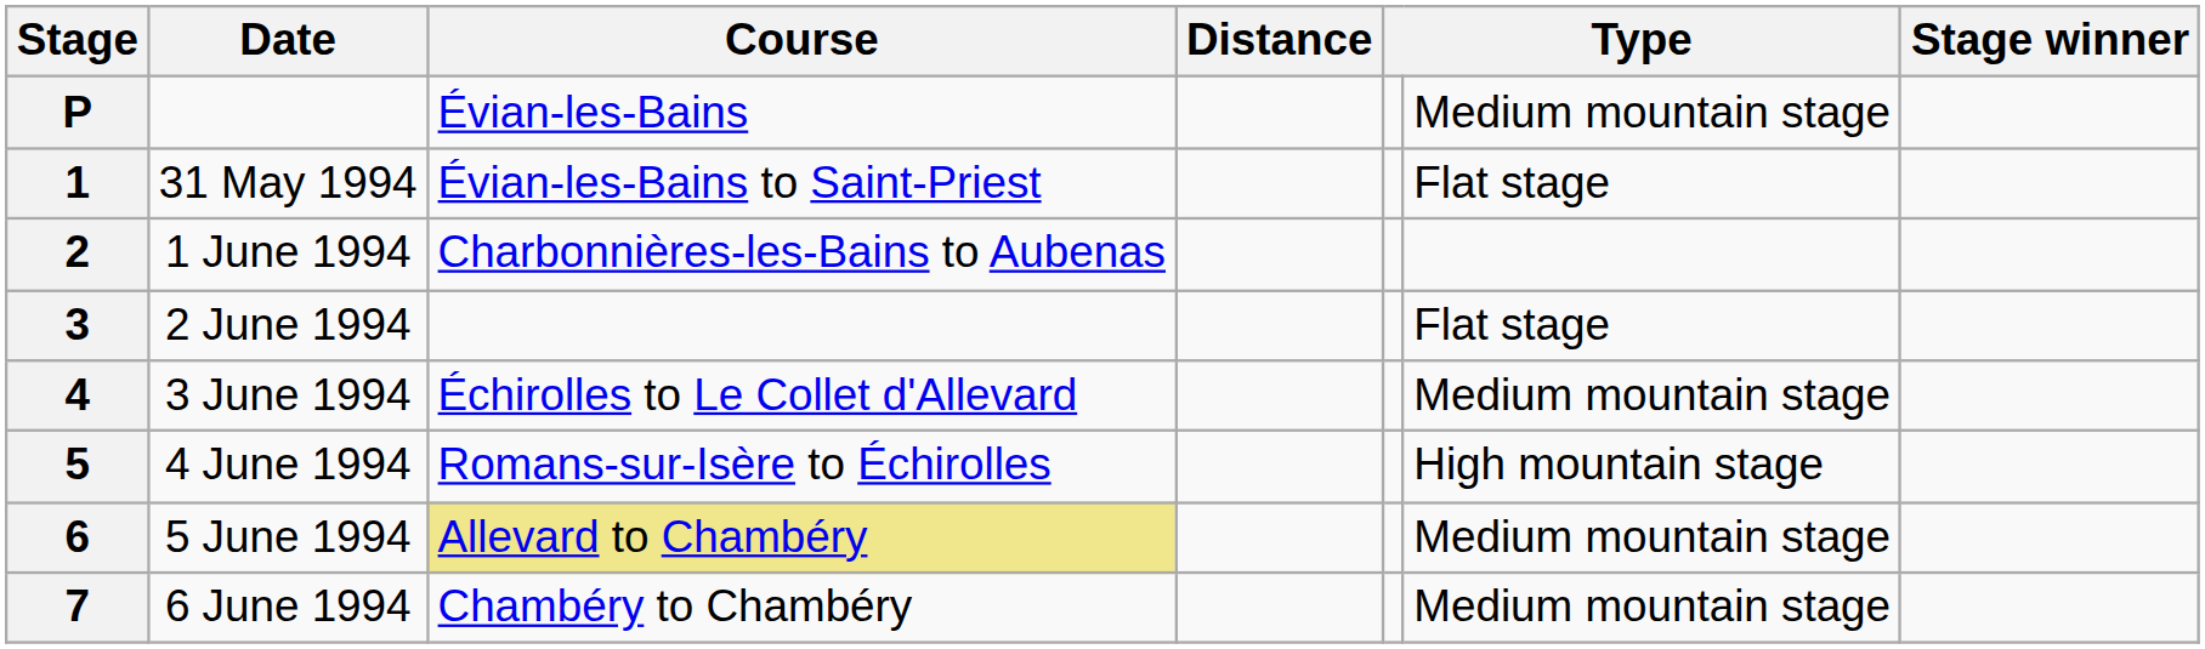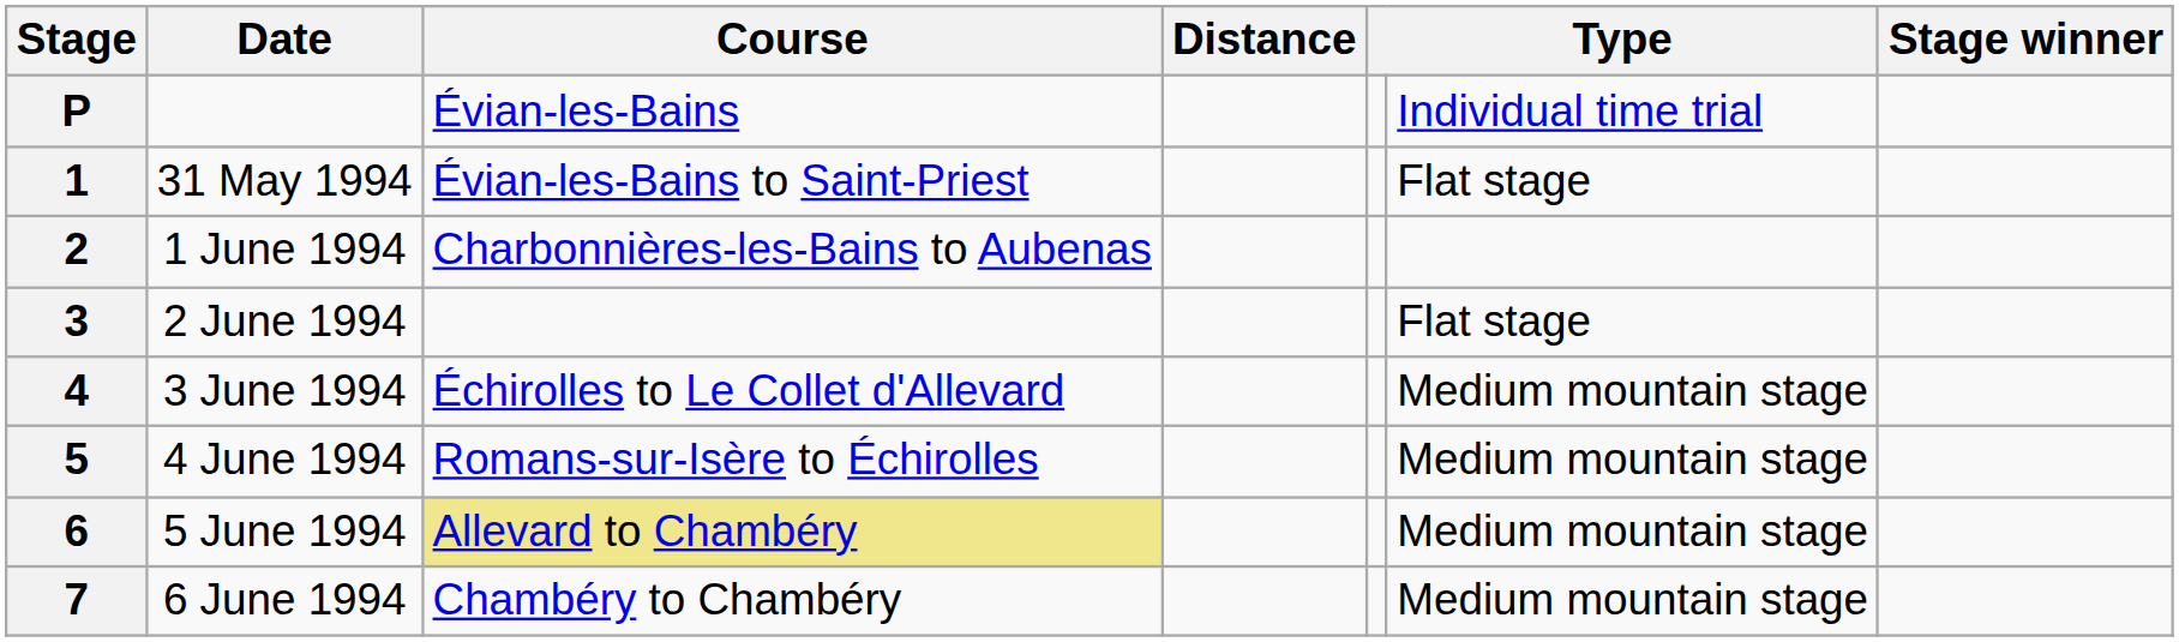P | column 6: Medium mountain stage -> Individual time trial
5 | column 6: High mountain stage -> Medium mountain stage
